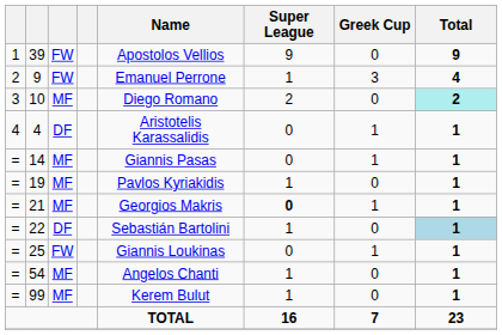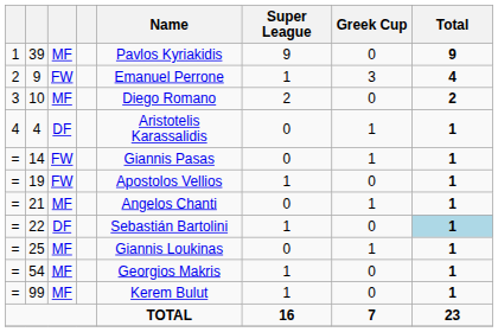39 | column 3: FW -> MF
39 | Name: Apostolos Vellios -> Pavlos Kyriakidis
10 | Total: paleturquoise background -> no background
14 | column 3: MF -> FW
19 | column 3: MF -> FW
19 | Name: Pavlos Kyriakidis -> Apostolos Vellios
21 | Name: Georgios Makris -> Angelos Chanti
21 | Super League: bold -> normal
25 | column 3: FW -> MF
54 | Name: Angelos Chanti -> Georgios Makris
